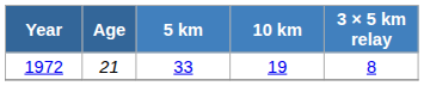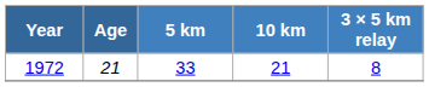1972 | 10 km: 19 -> 21
